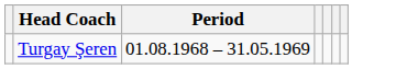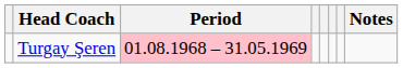+ column: Notes
Turgay Şeren | Period: no background -> pink background
